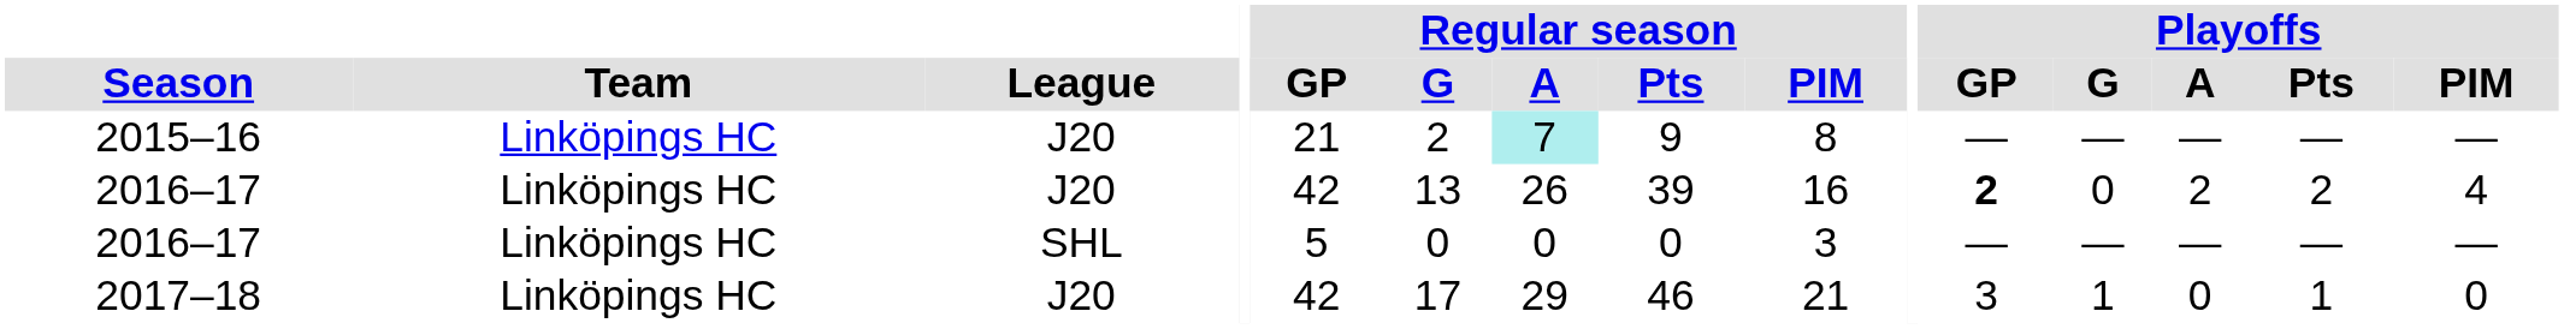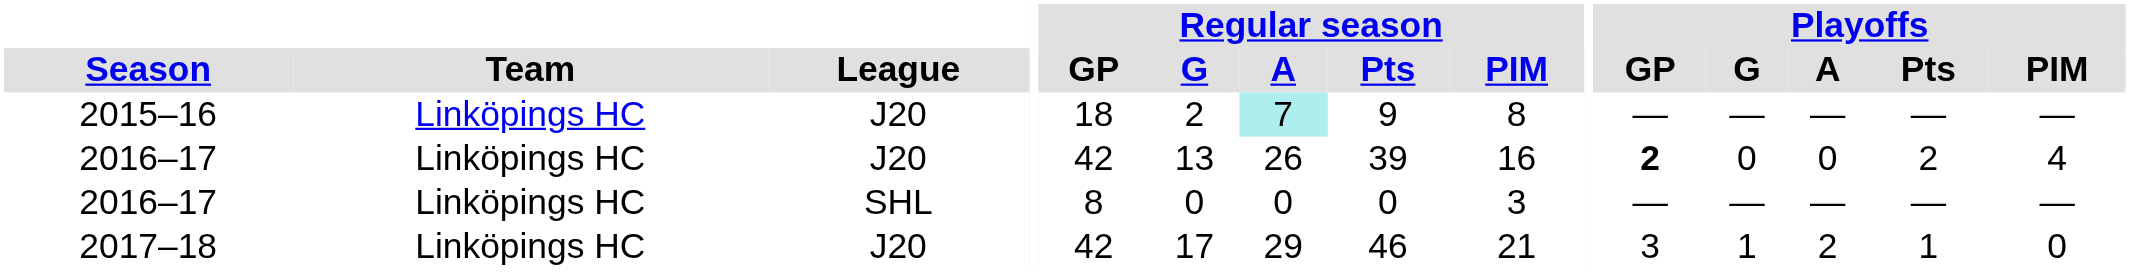2015–16 | Regular season / GP: 21 -> 18
2016–17 / J20 | Playoffs / A: 2 -> 0
2016–17 / SHL | Regular season / GP: 5 -> 8
2017–18 | Playoffs / A: 0 -> 2
